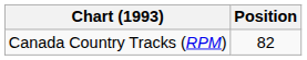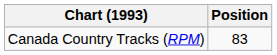Canada Country Tracks (RPM) | Position: 82 -> 83
